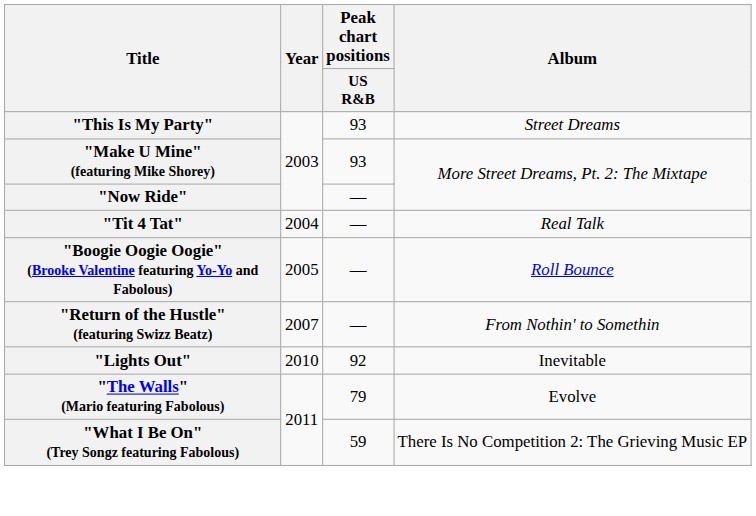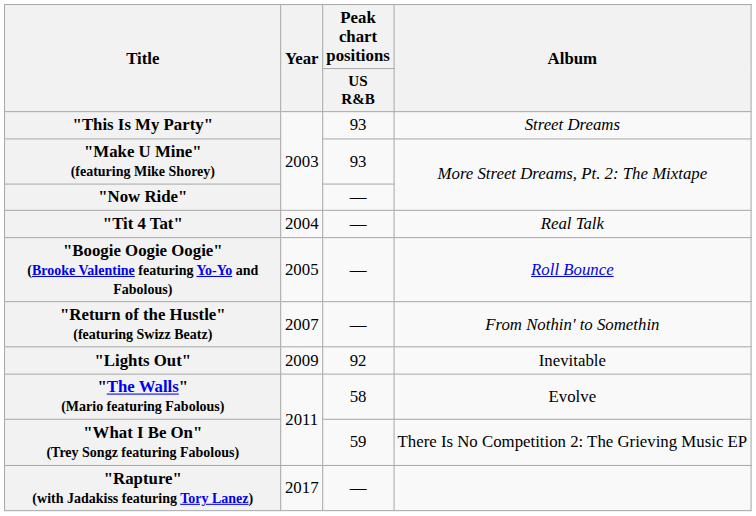"Lights Out" | Year: 2010 -> 2009
"The Walls" (Mario featuring Fabolous) | Peak chart positions / US R&B: 79 -> 58
+ row: "Rapture" (with Jadakiss featuring Tory Lanez) | 2017 | —
